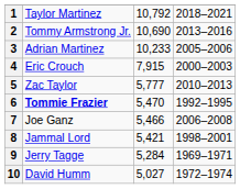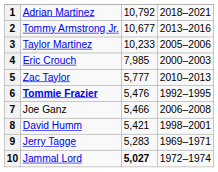1 | column 2: Taylor Martinez -> Adrian Martinez
2 | column 3: 10,690 -> 10,677
3 | column 2: Adrian Martinez -> Taylor Martinez
4 | column 3: 7,915 -> 7,985
6 | column 3: 5,470 -> 5,476
8 | column 2: Jammal Lord -> David Humm
9 | column 3: 5,284 -> 5,283
10 | column 2: David Humm -> Jammal Lord
10 | column 3: normal -> bold
